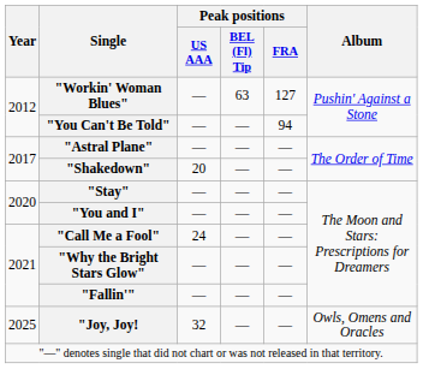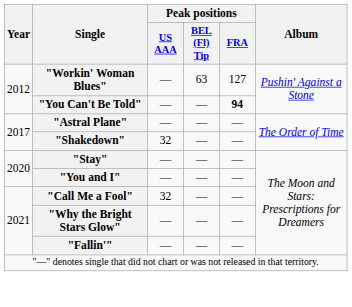"You Can't Be Told" | Peak positions / FRA: normal -> bold
"Shakedown" | Peak positions / US AAA: 20 -> 32
"Call Me a Fool" | Peak positions / US AAA: 24 -> 32
- row: 2025 | "Joy, Joy! | 32 | — | — | Owls, Omens and Oracles
